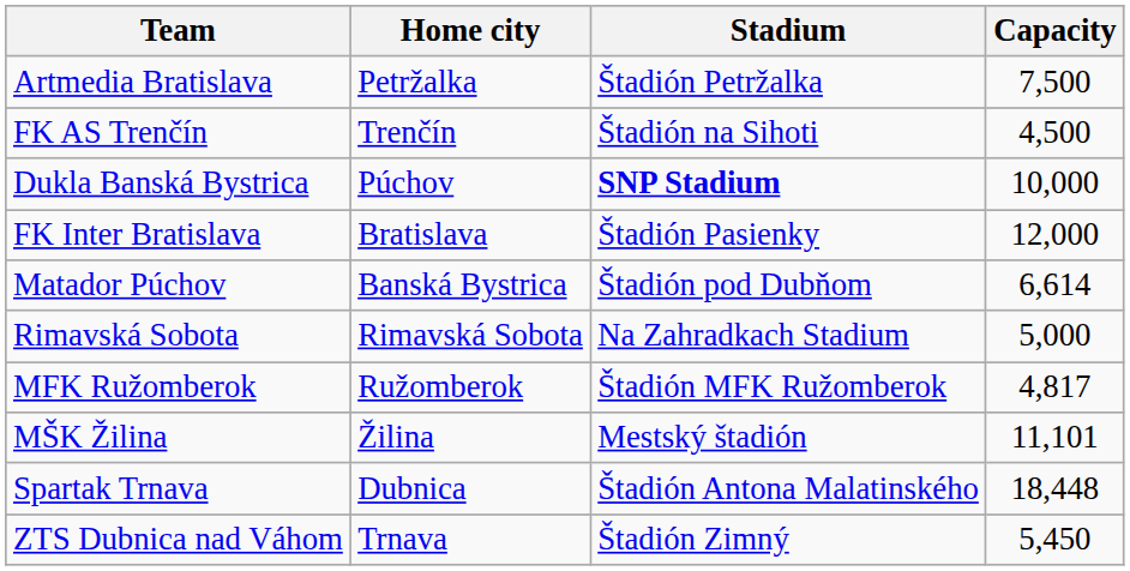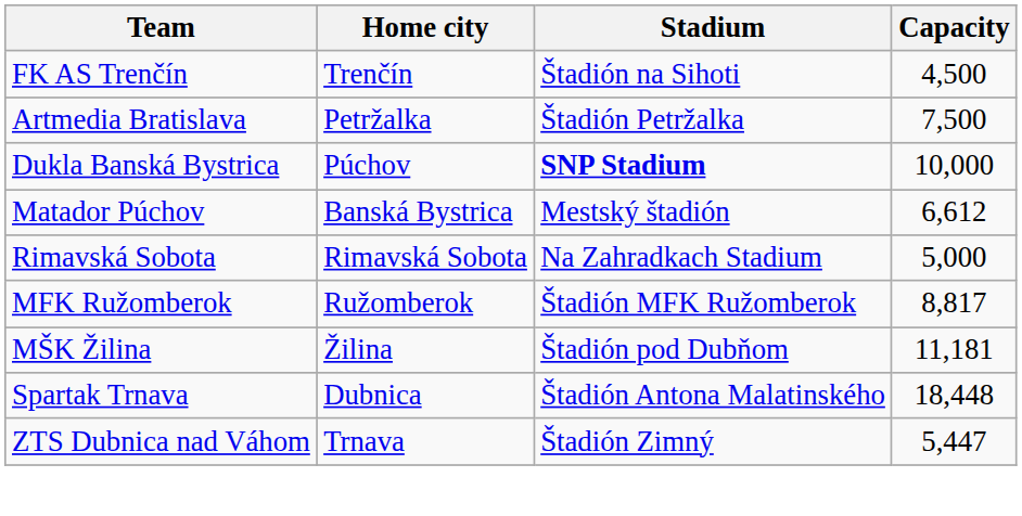rows swapped: Artmedia Bratislava <-> FK AS Trenčín
- row: FK Inter Bratislava | Bratislava | Štadión Pasienky | 12,000
Matador Púchov | Stadium: Štadión pod Dubňom -> Mestský štadión
Matador Púchov | Capacity: 6,614 -> 6,612
MFK Ružomberok | Capacity: 4,817 -> 8,817
MŠK Žilina | Stadium: Mestský štadión -> Štadión pod Dubňom
MŠK Žilina | Capacity: 11,101 -> 11,181
ZTS Dubnica nad Váhom | Capacity: 5,450 -> 5,447
